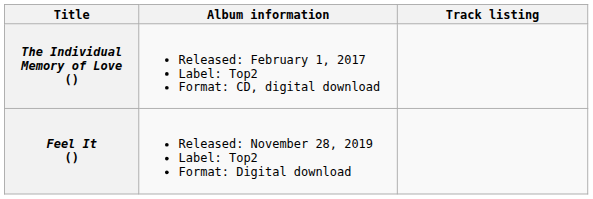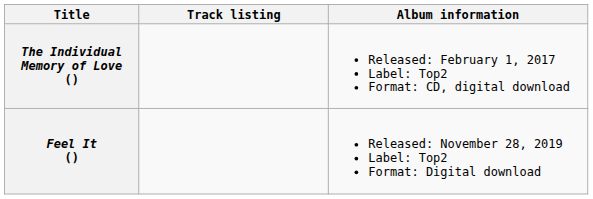columns swapped: Album information <-> Track listing
